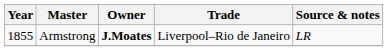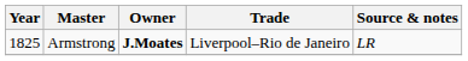Armstrong | Year: 1855 -> 1825
